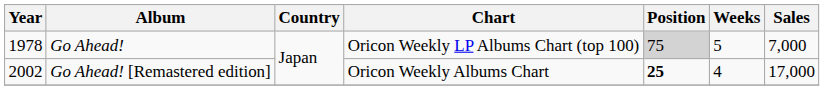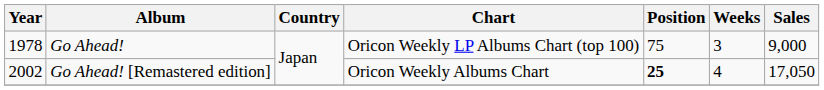Go Ahead! | Position: lightgrey background -> no background
Go Ahead! | Weeks: 5 -> 3
Go Ahead! | Sales: 7,000 -> 9,000
Go Ahead! [Remastered edition] | Sales: 17,000 -> 17,050
